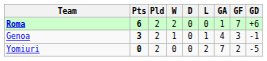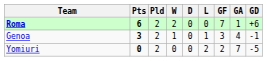columns swapped: GF <-> GA
